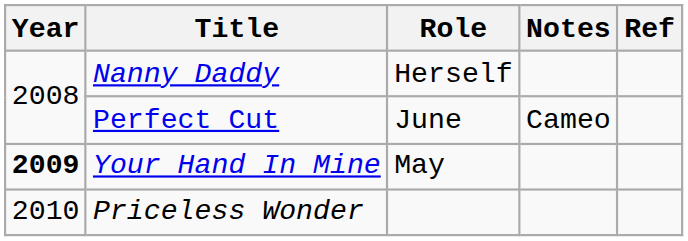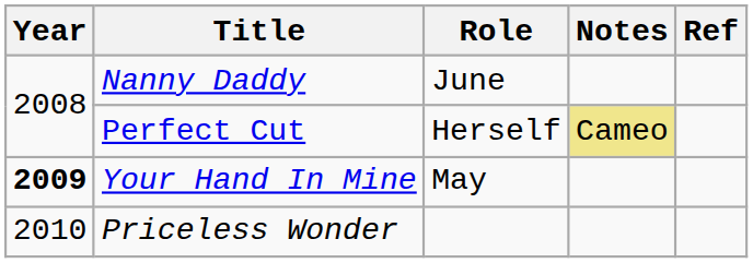Nanny Daddy | Role: Herself -> June
Perfect Cut | Role: June -> Herself
Perfect Cut | Notes: no background -> khaki background
